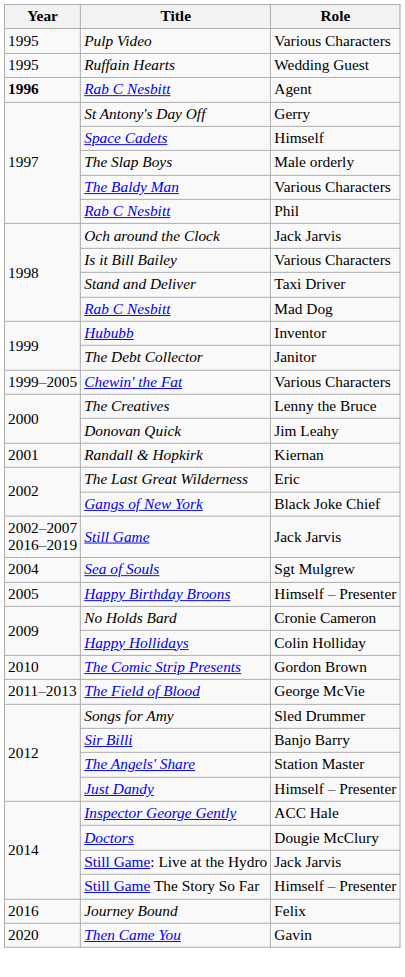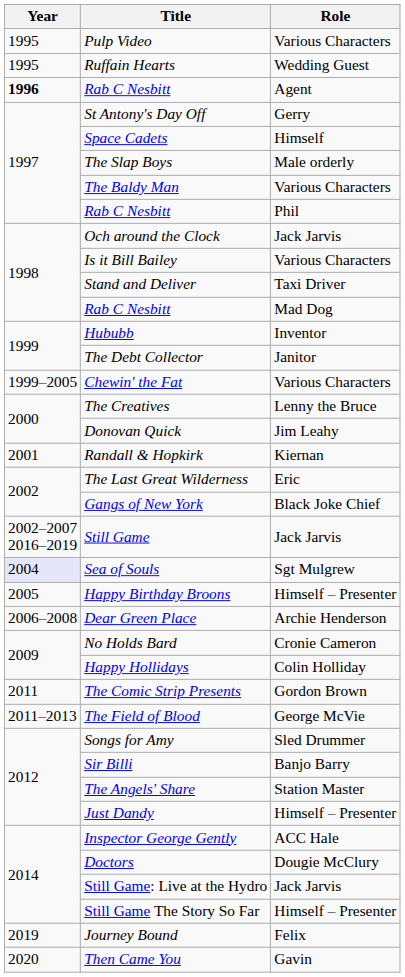Sea of Souls | Year: no background -> lavender background
+ row: 2006–2008 | Dear Green Place | Archie Henderson
The Comic Strip Presents | Year: 2010 -> 2011
Journey Bound | Year: 2016 -> 2019
